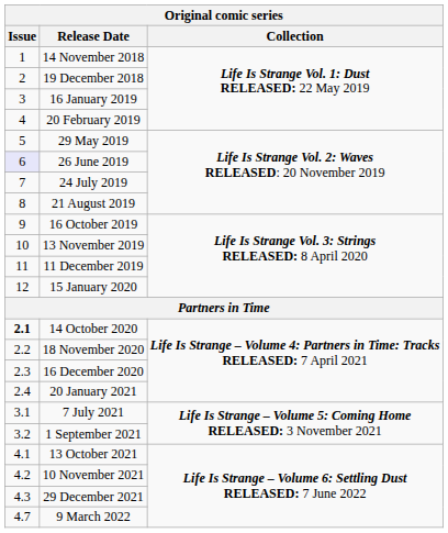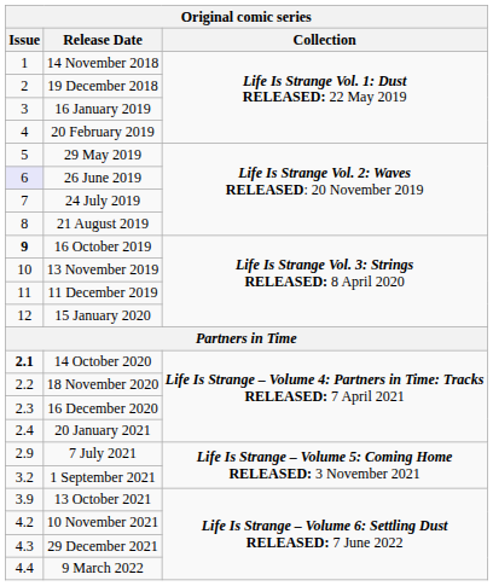16 October 2019 | Issue: normal -> bold
7 July 2021 | Issue: 3.1 -> 2.9
13 October 2021 | Issue: 4.1 -> 3.9
9 March 2022 | Issue: 4.7 -> 4.4
